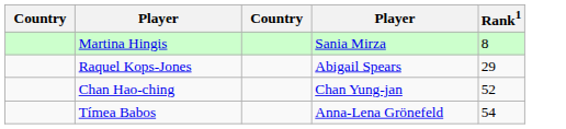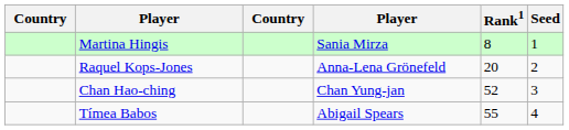+ column: Seed | 1 | 2 | 3 | 4
Raquel Kops-Jones | column 4: Abigail Spears -> Anna-Lena Grönefeld
Raquel Kops-Jones | Rank1: 29 -> 20
Tímea Babos | column 4: Anna-Lena Grönefeld -> Abigail Spears
Tímea Babos | Rank1: 54 -> 55
